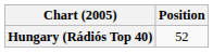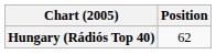Hungary (Rádiós Top 40) | Position: 52 -> 62
